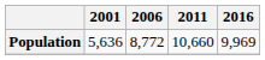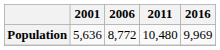Population | 2011: 10,660 -> 10,480
